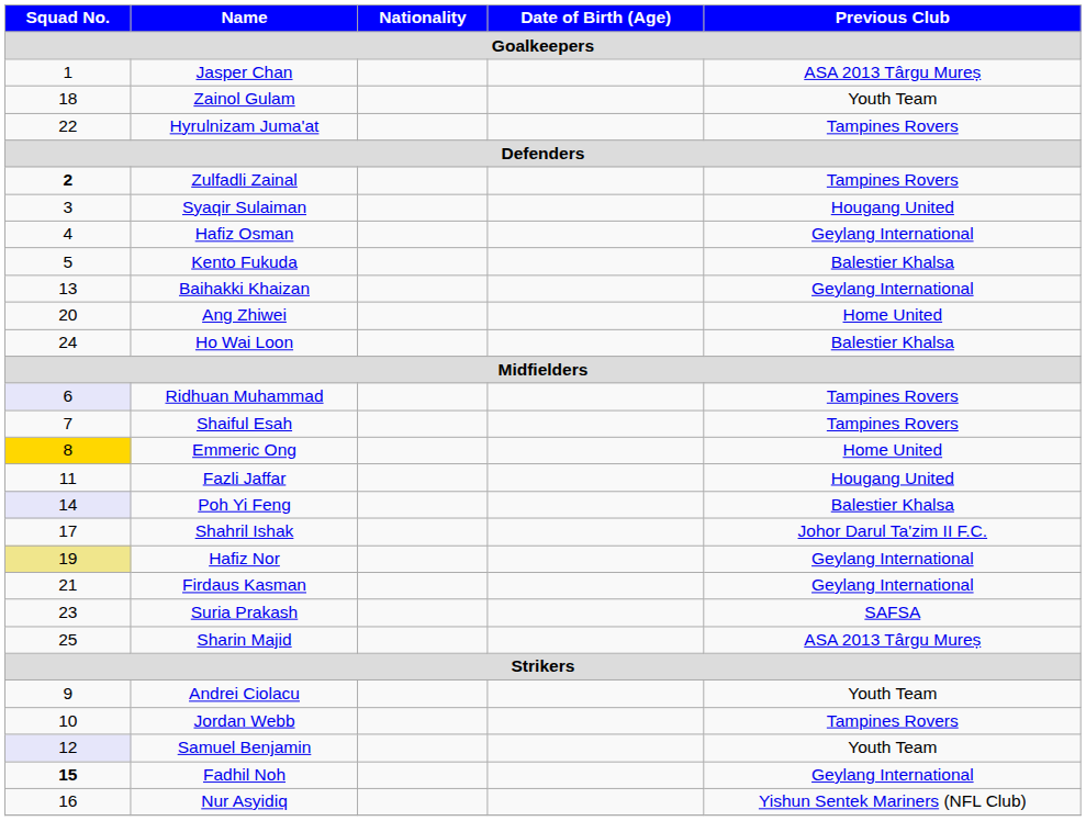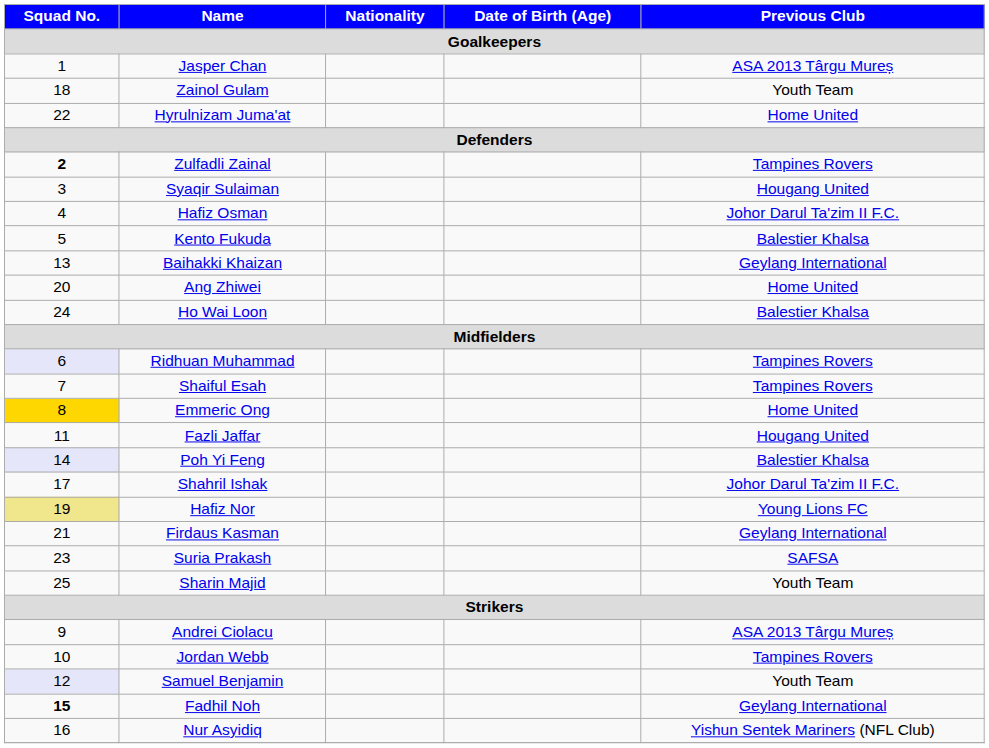Hyrulnizam Juma'at | Previous Club: Tampines Rovers -> Home United
Hafiz Osman | Previous Club: Geylang International -> Johor Darul Ta'zim II F.C.
Hafiz Nor | Previous Club: Geylang International -> Young Lions FC
Sharin Majid | Previous Club: ASA 2013 Târgu Mureș -> Youth Team
Andrei Ciolacu | Previous Club: Youth Team -> ASA 2013 Târgu Mureș
